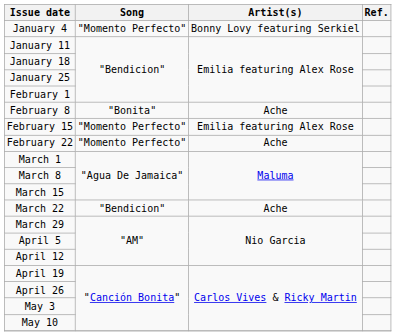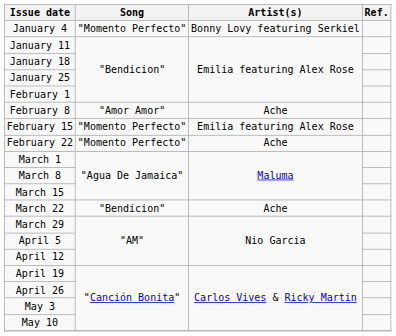February 8 | Song: "Bonita" -> "Amor Amor"
